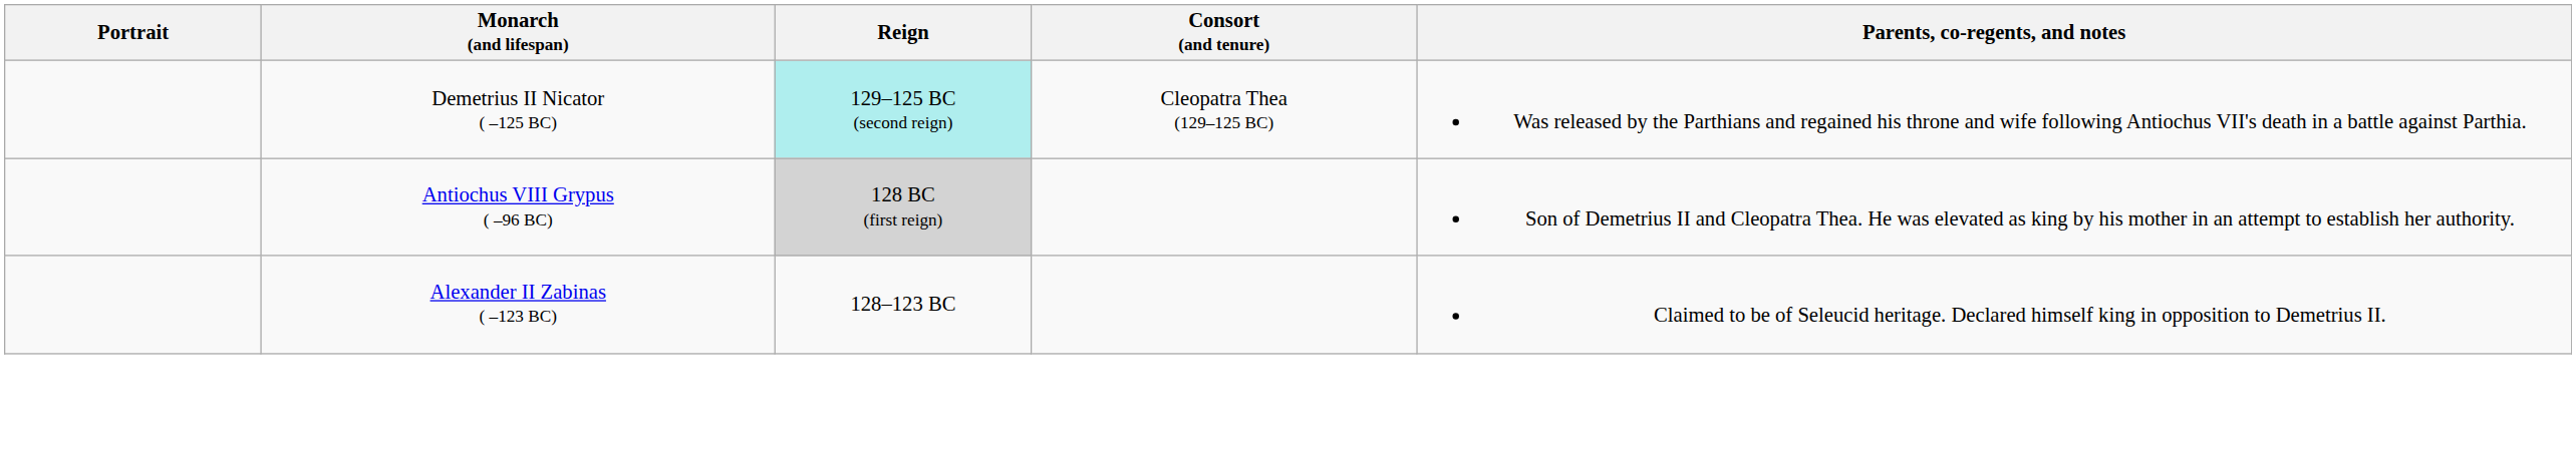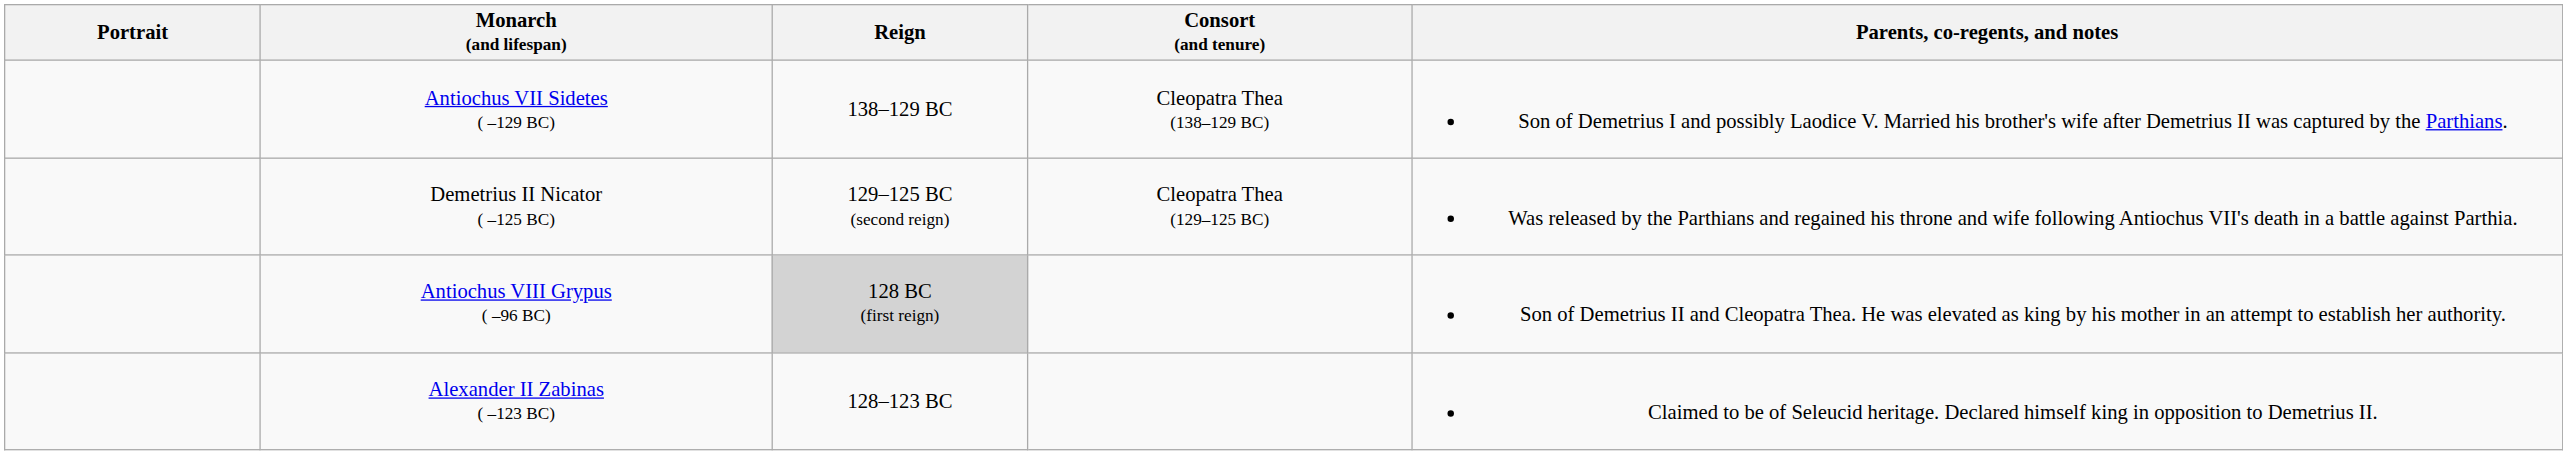+ row: Antiochus VII Sidetes ( –129 BC) | 138–129 BC | Cleopatra Thea (138–129 BC) | Son of Demetrius I and possibly Laodice V. Married his brother's wife after Demetrius II was captured by the Parthians.
Demetrius II Nicator ( –125 BC) | Reign: paleturquoise background -> no background
